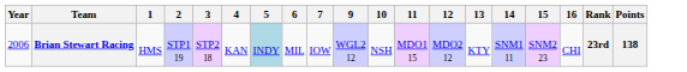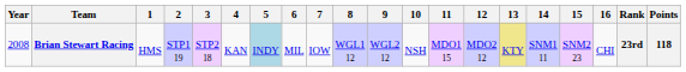+ column: 8 | WGL1 12
Brian Stewart Racing | Year: 2006 -> 2008
Brian Stewart Racing | 13: no background -> khaki background
Brian Stewart Racing | Points: 138 -> 118
